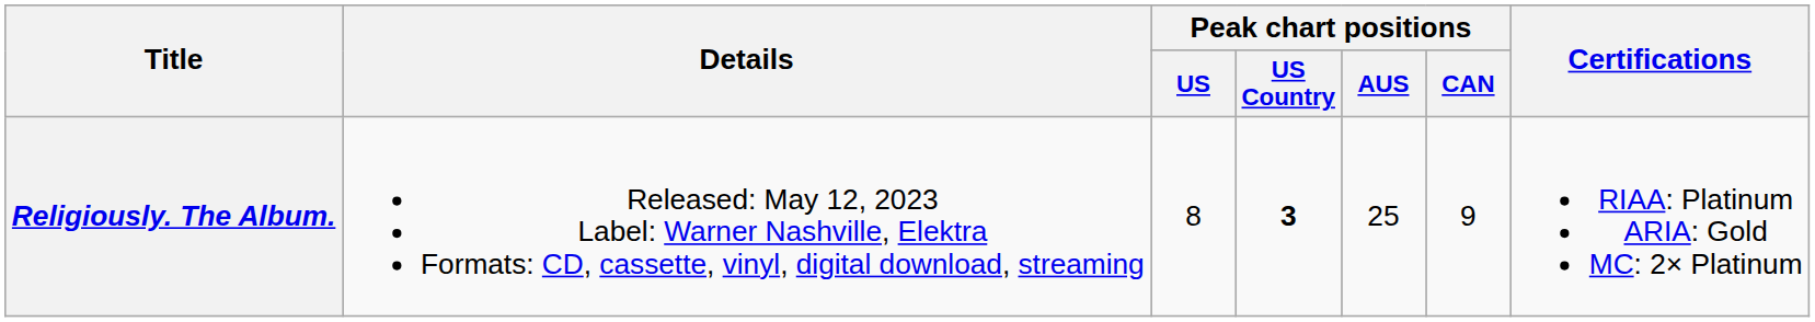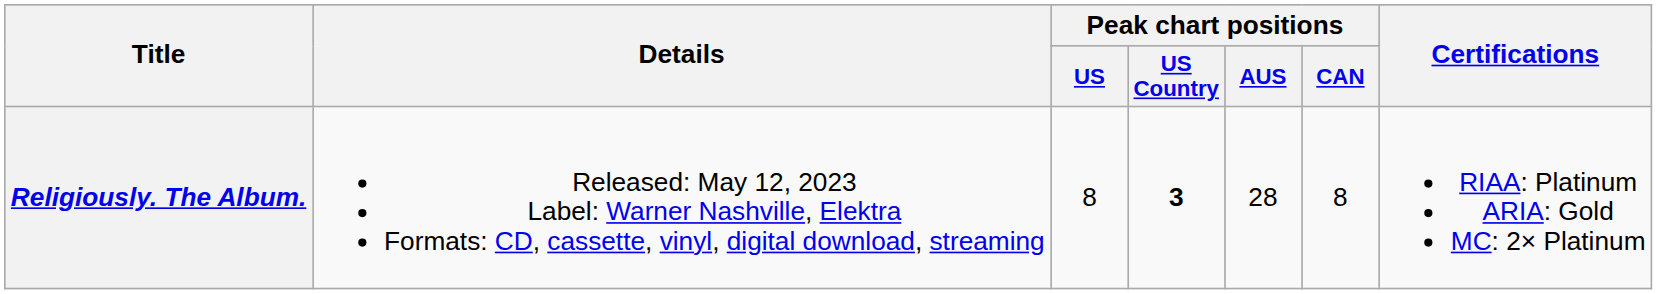Religiously. The Album. | Peak chart positions / AUS: 25 -> 28
Religiously. The Album. | Peak chart positions / CAN: 9 -> 8
